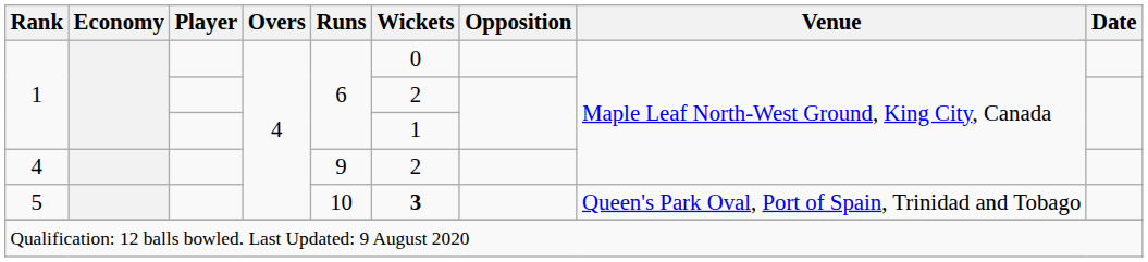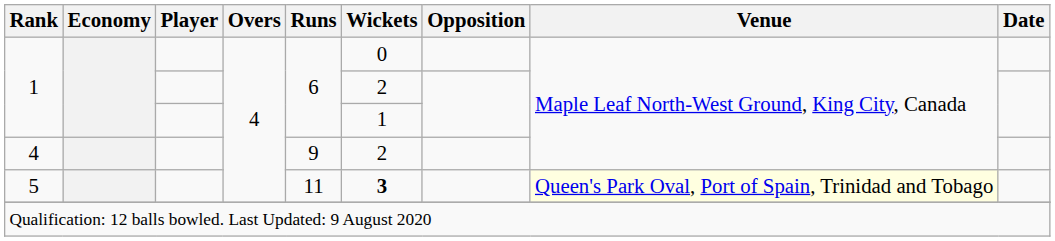5 | Runs: 10 -> 11
5 | Venue: no background -> lightyellow background
